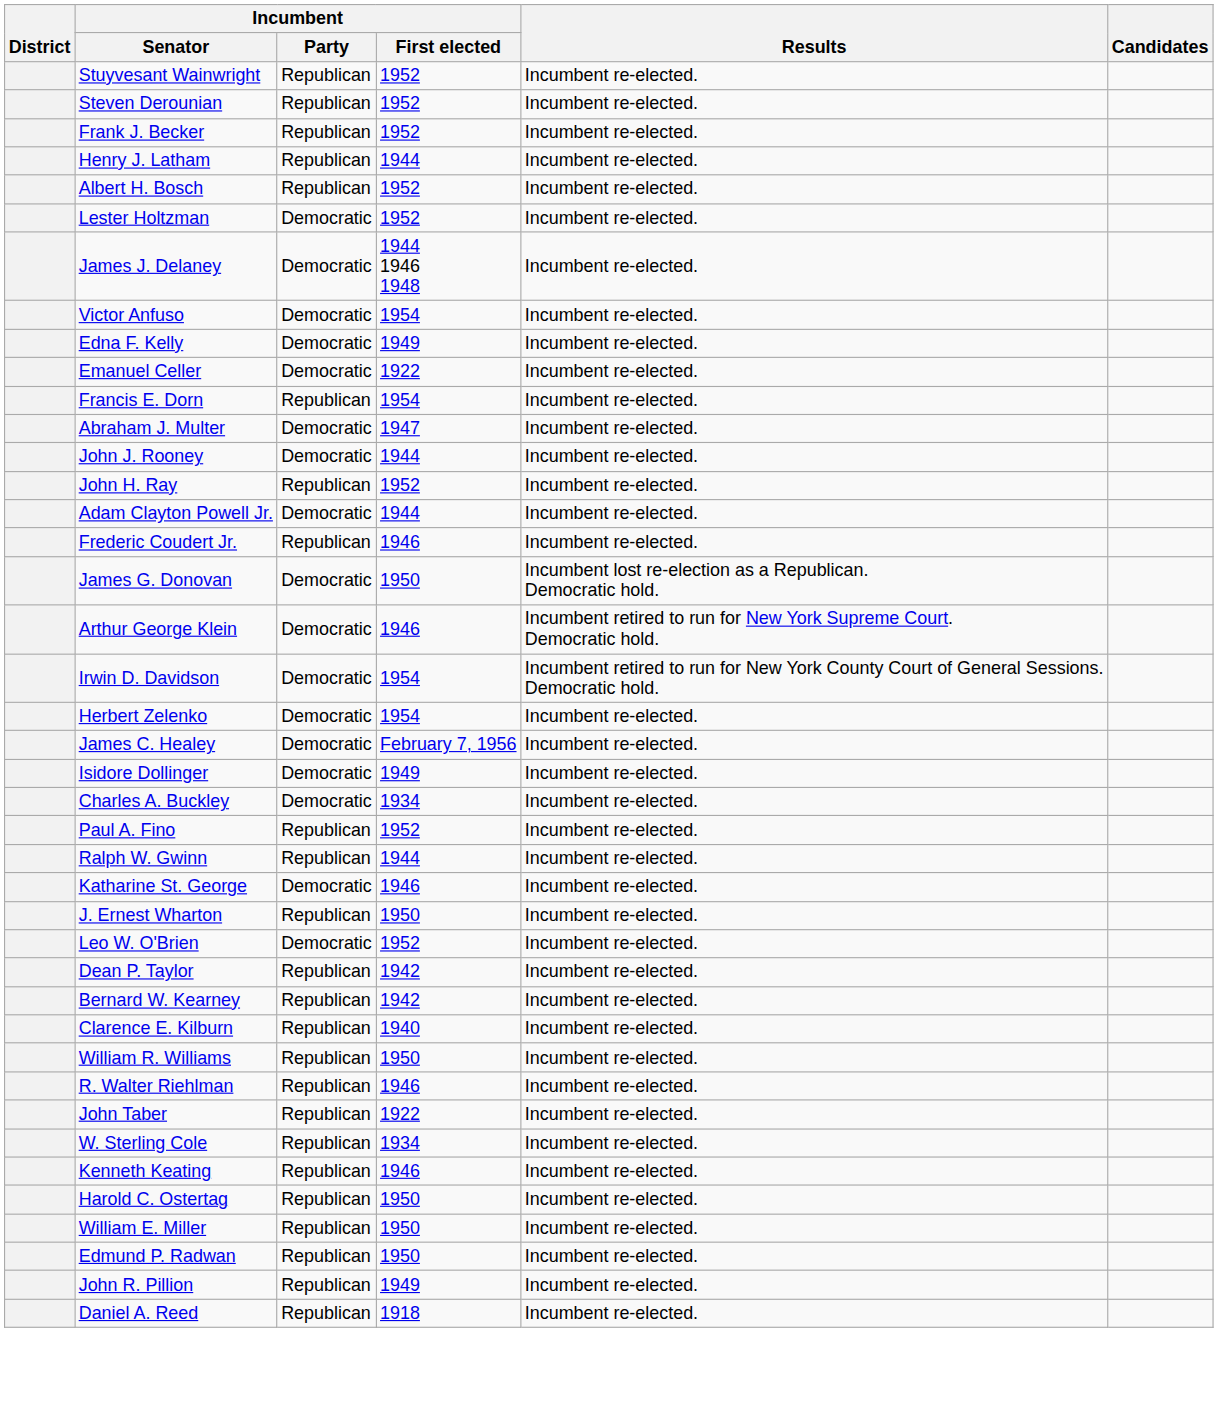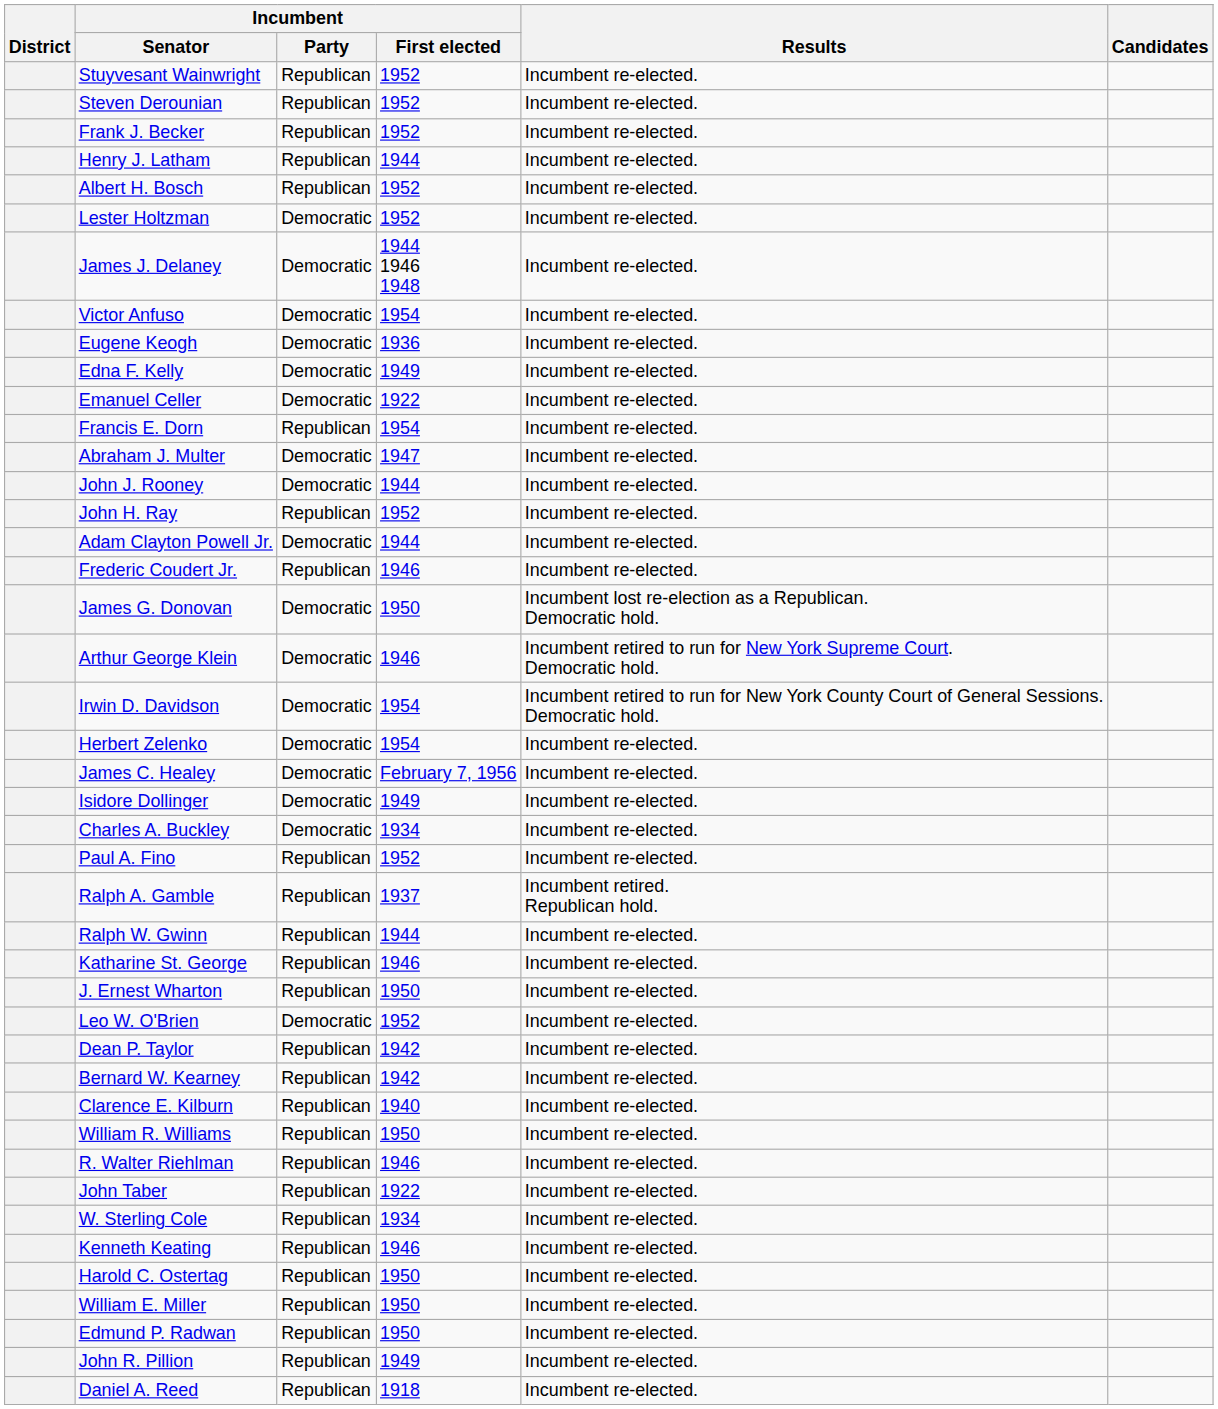+ row: Eugene Keogh | Democratic | 1936 | Incumbent re-elected.
+ row: Ralph A. Gamble | Republican | 1937 | Incumbent retired. Republican hold.
Katharine St. George | Incumbent / Party: Democratic -> Republican
